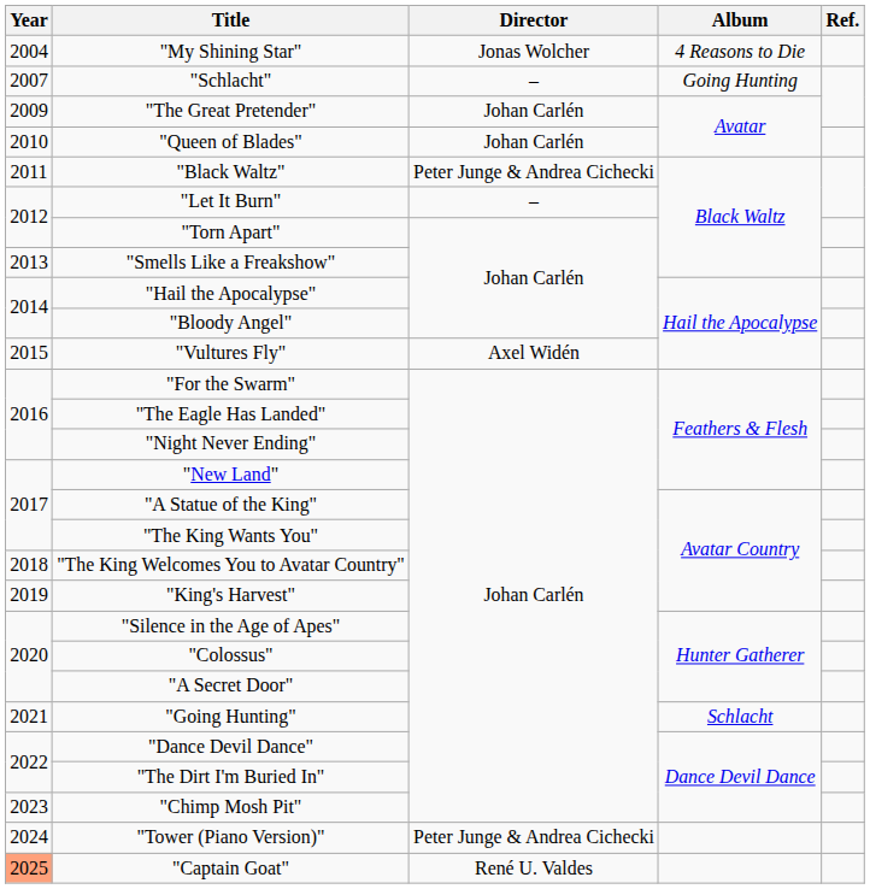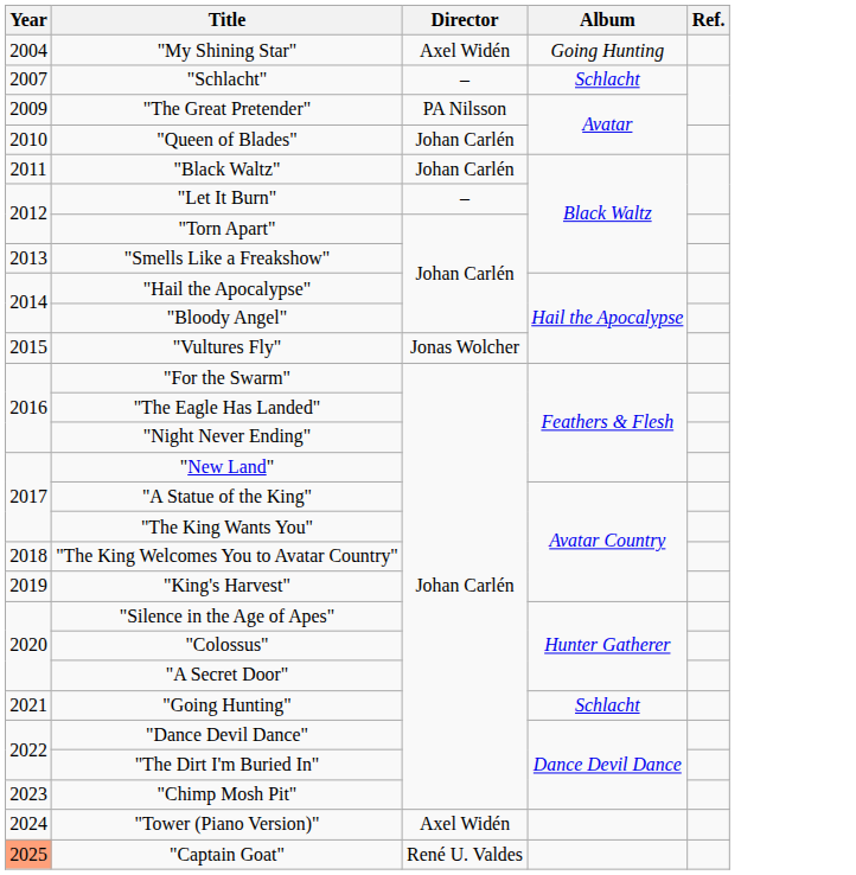"My Shining Star" | Director: Jonas Wolcher -> Axel Widén
"My Shining Star" | Album: 4 Reasons to Die -> Going Hunting
"Schlacht" | Album: Going Hunting -> Schlacht
"The Great Pretender" | Director: Johan Carlén -> PA Nilsson
"Black Waltz" | Director: Peter Junge & Andrea Cichecki -> Johan Carlén
"Vultures Fly" | Director: Axel Widén -> Jonas Wolcher
"Tower (Piano Version)" | Director: Peter Junge & Andrea Cichecki -> Axel Widén
